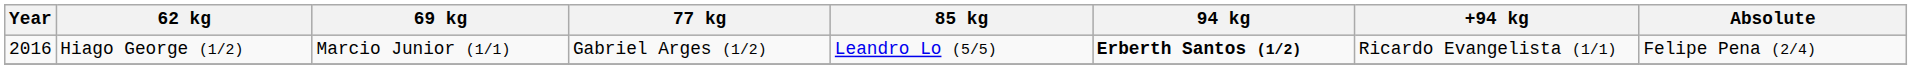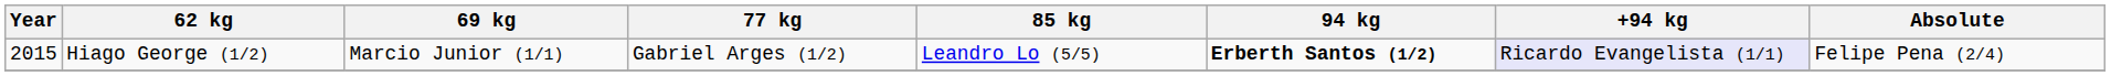Hiago George (1/2) | Year: 2016 -> 2015
Hiago George (1/2) | +94 kg: no background -> lavender background
